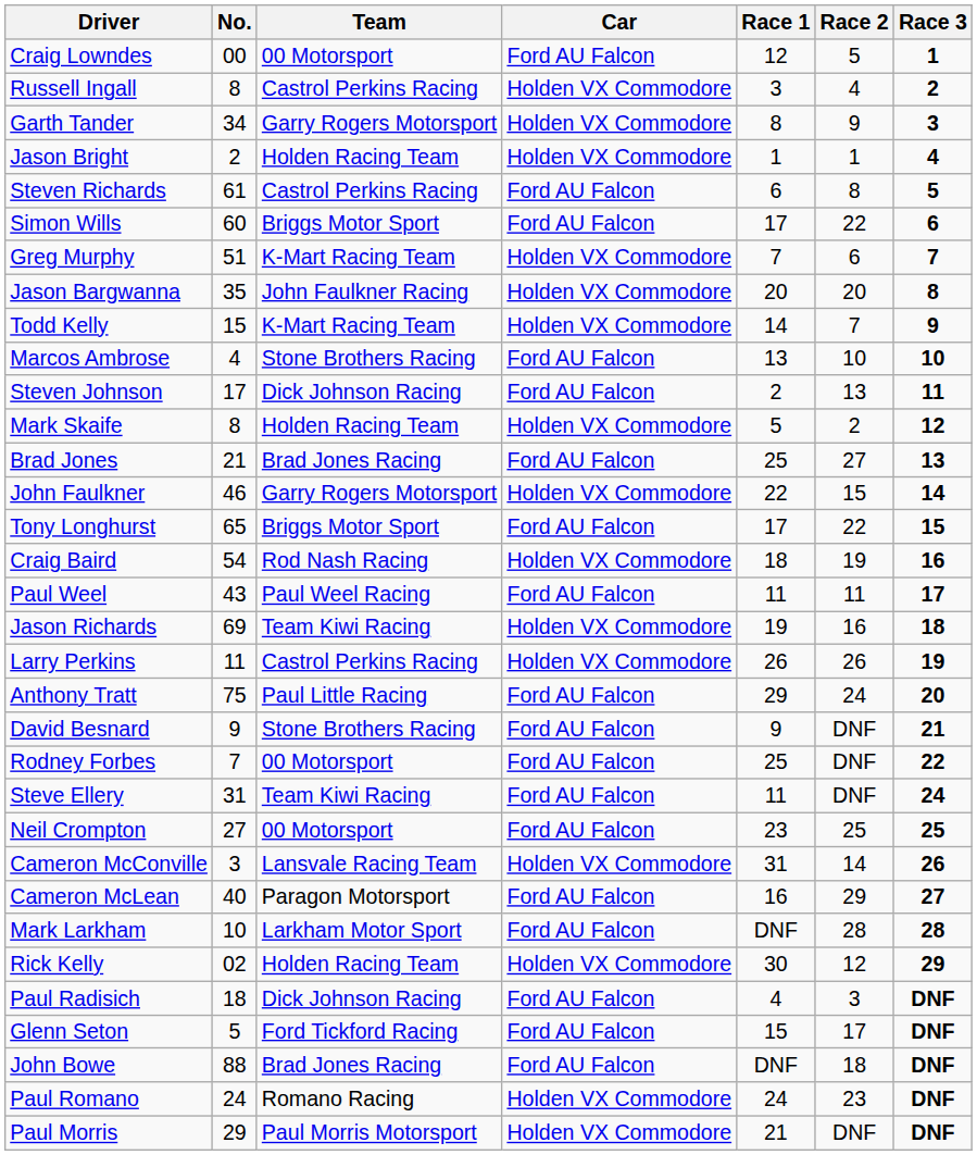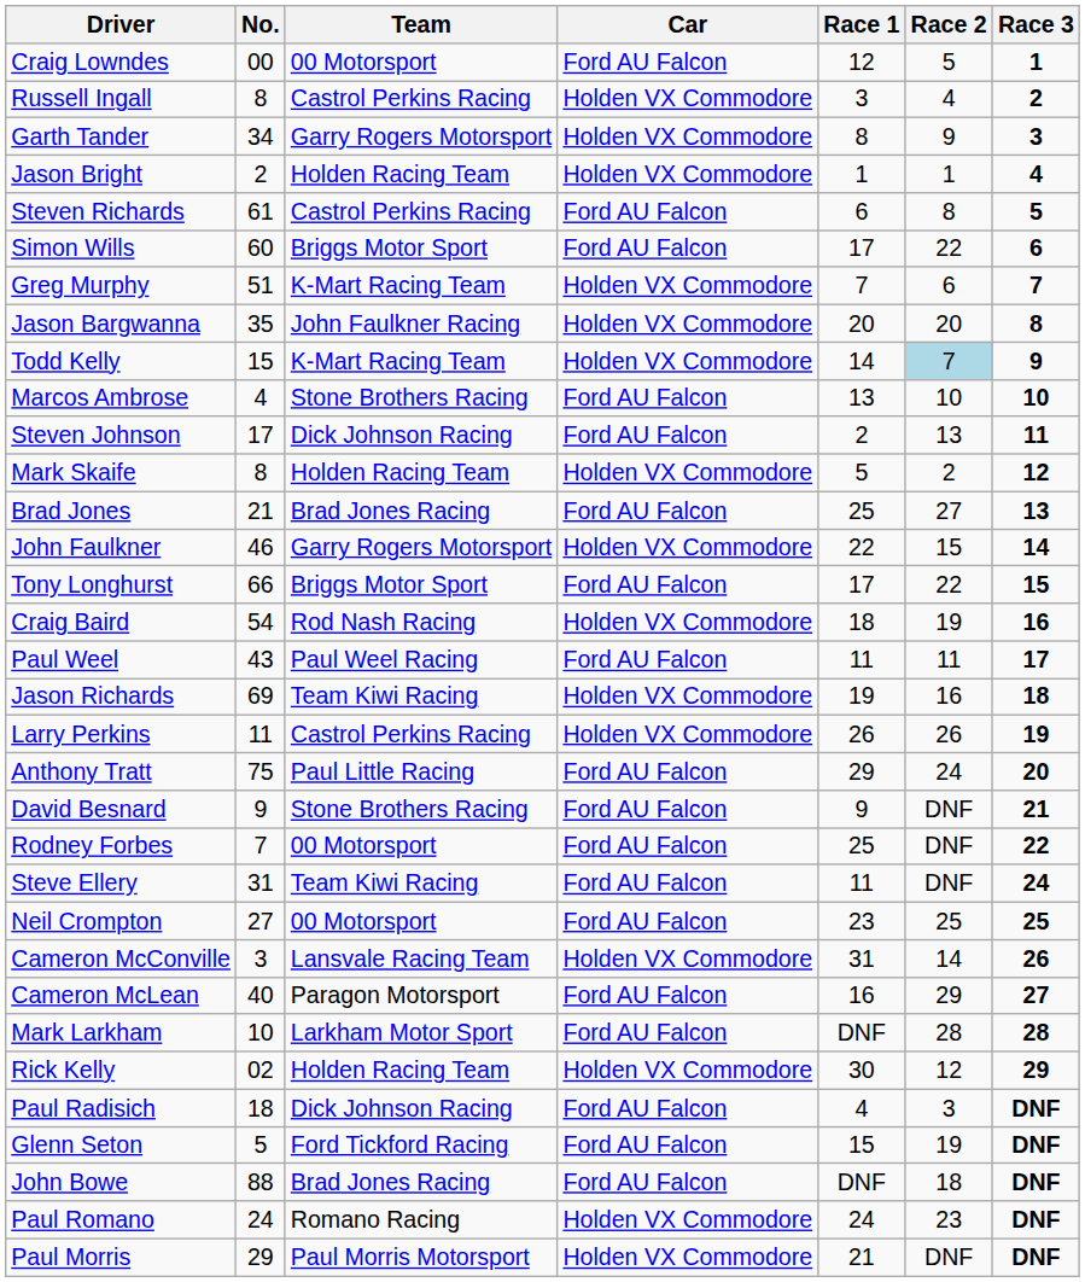Todd Kelly | Race 2: no background -> lightblue background
Tony Longhurst | No.: 65 -> 66
Glenn Seton | Race 2: 17 -> 19
